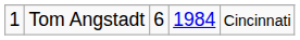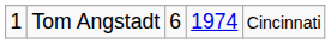Tom Angstadt | column 4: 1984 -> 1974
